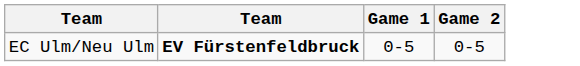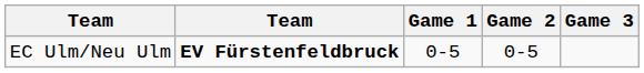+ column: Game 3
